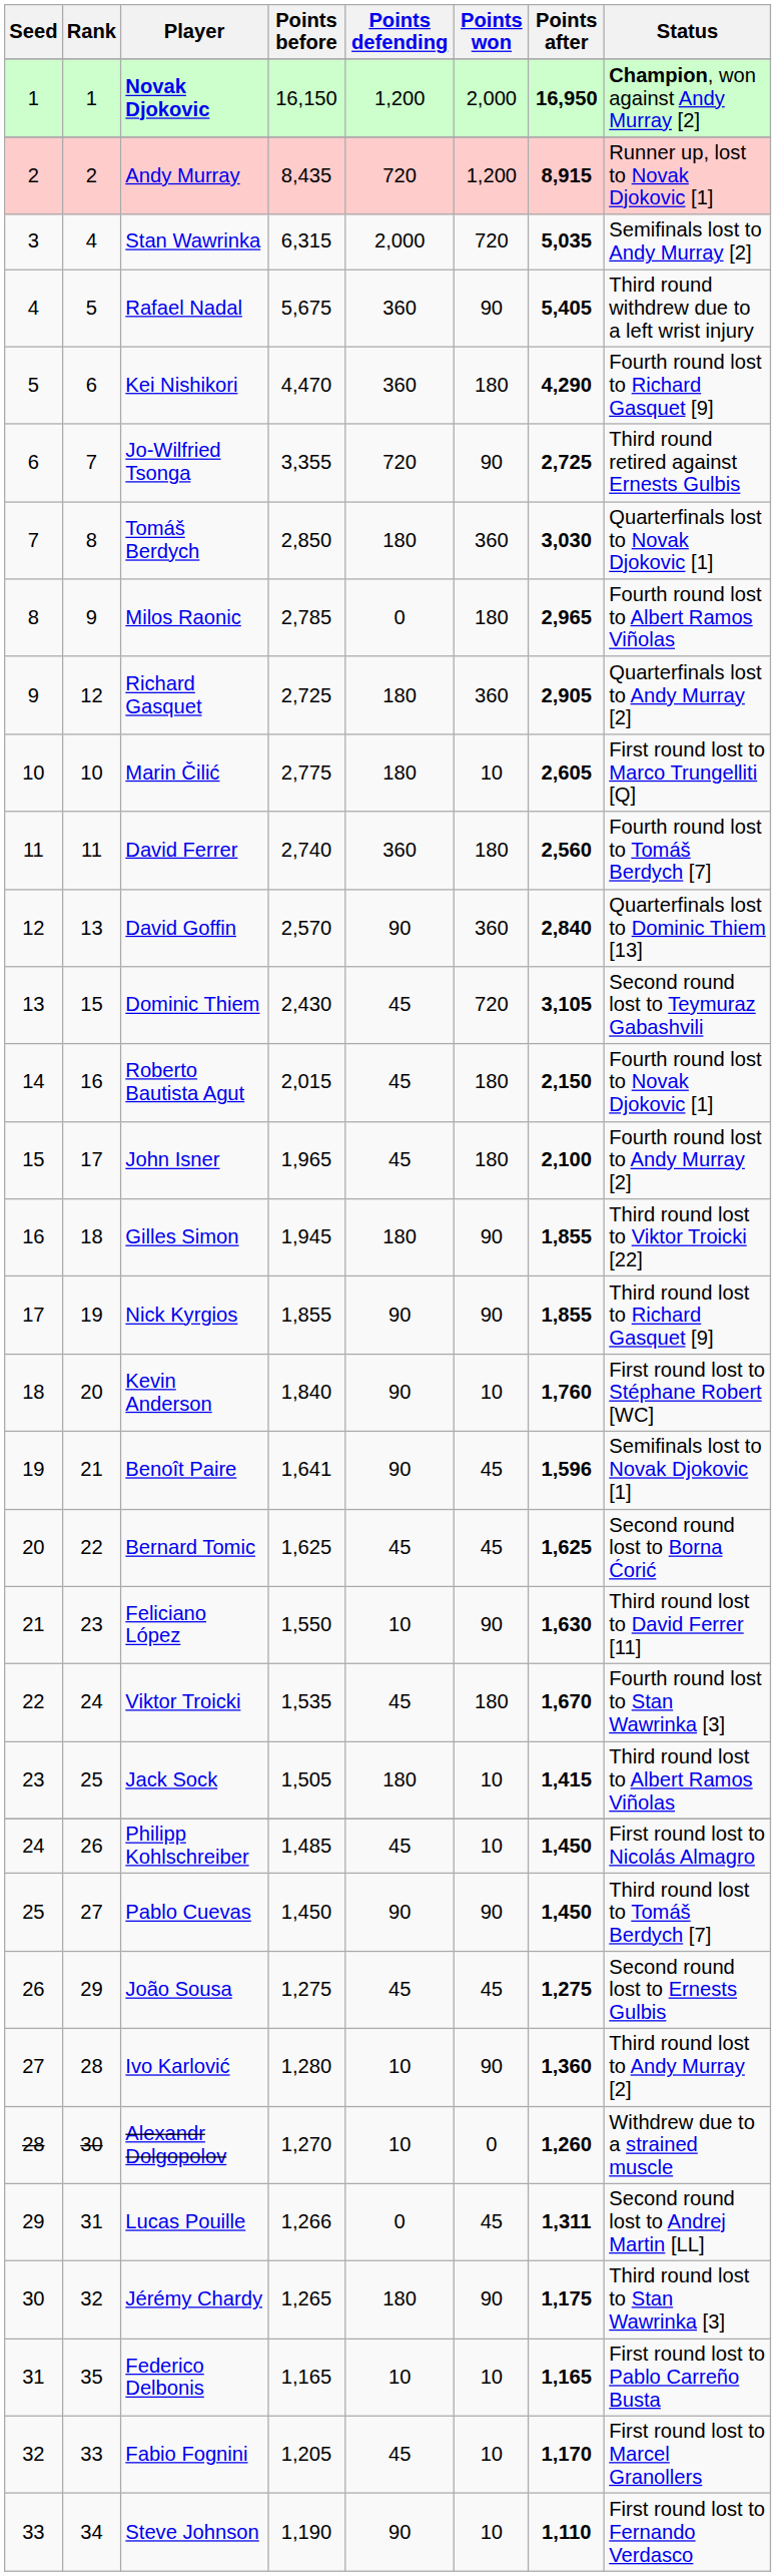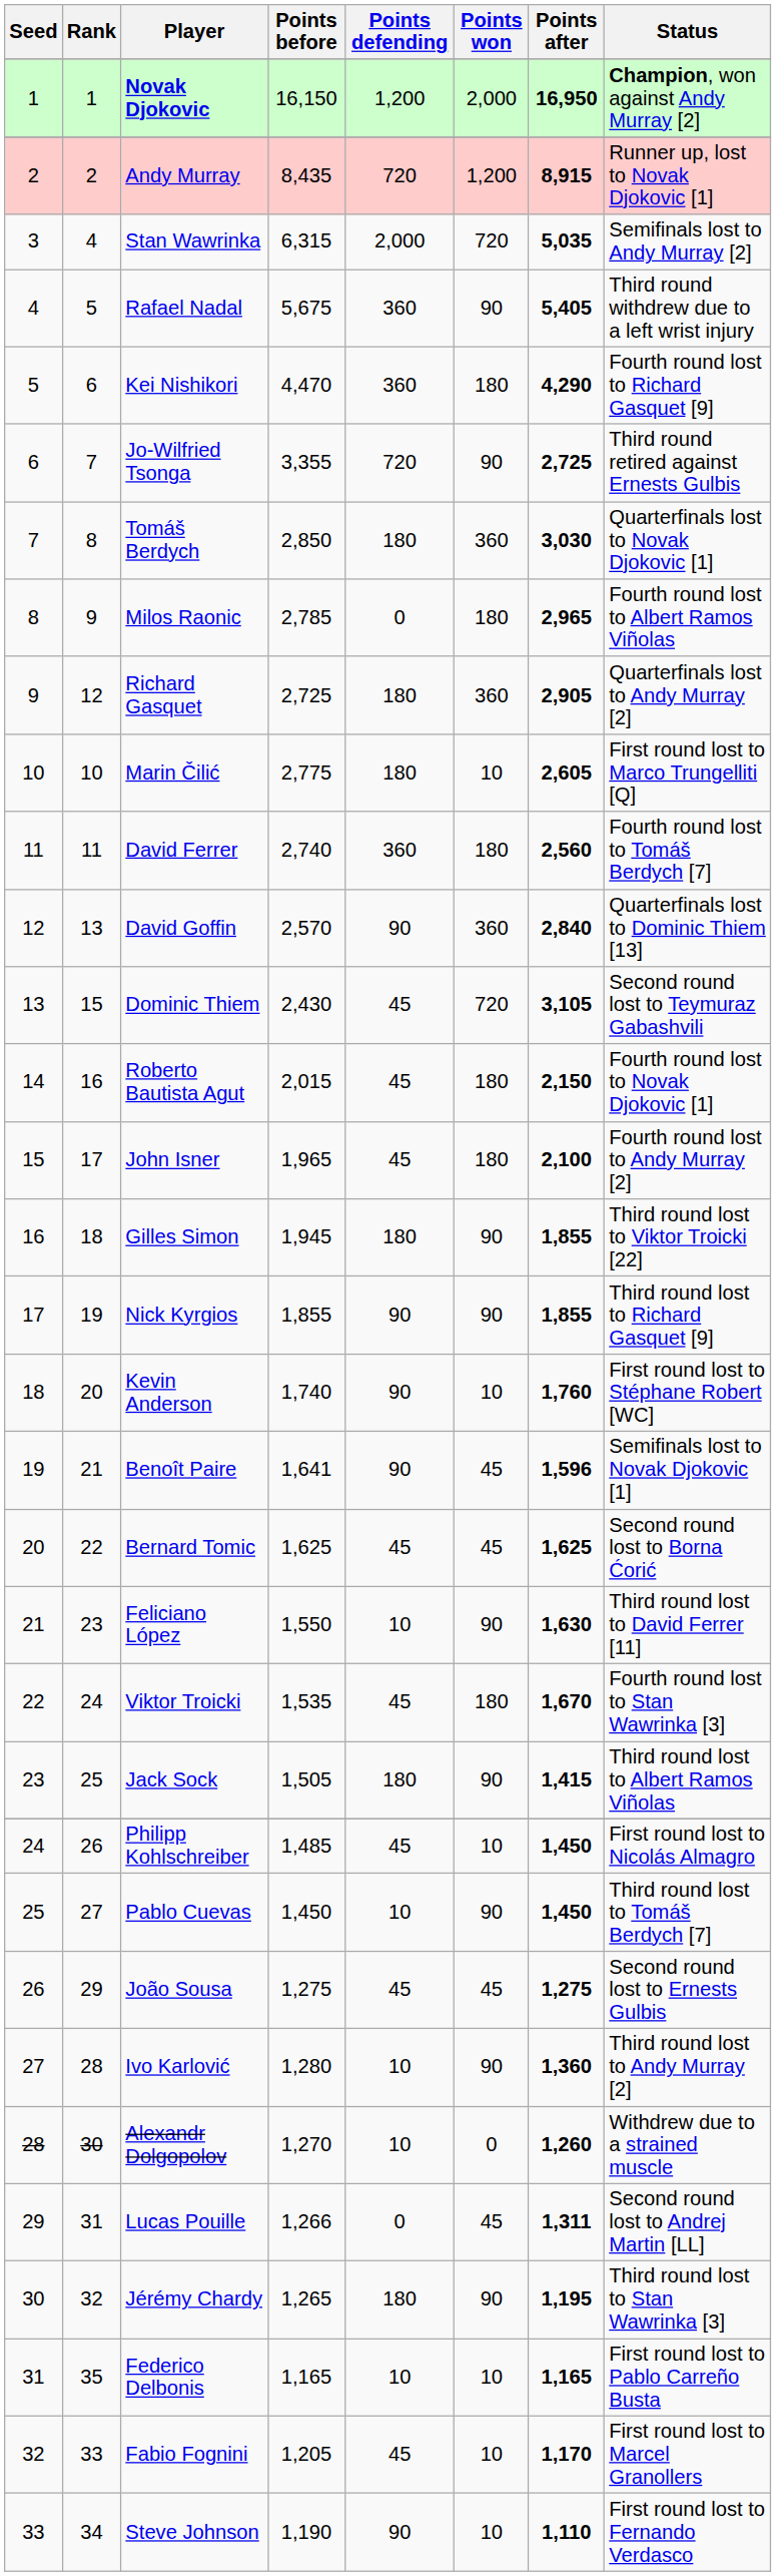Kevin Anderson | Points before: 1,840 -> 1,740
Jack Sock | Points won: 10 -> 90
Pablo Cuevas | Points defending: 90 -> 10
Jérémy Chardy | Points after: 1,175 -> 1,195
